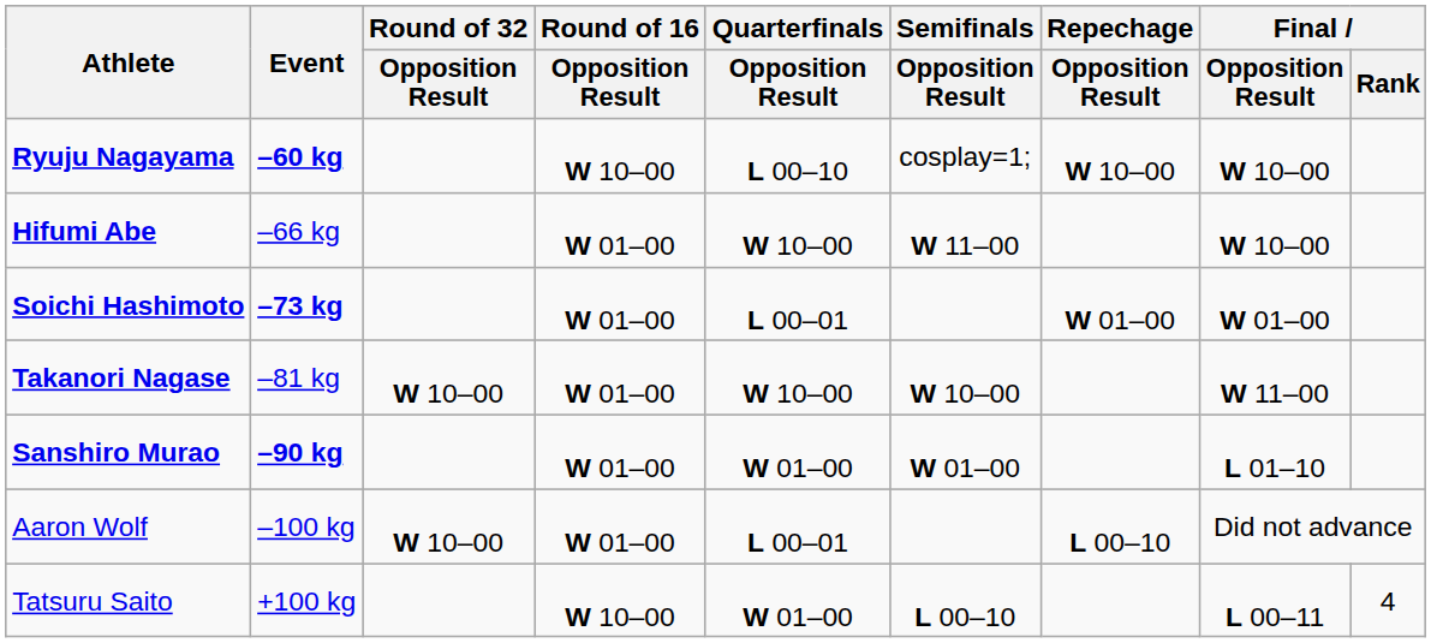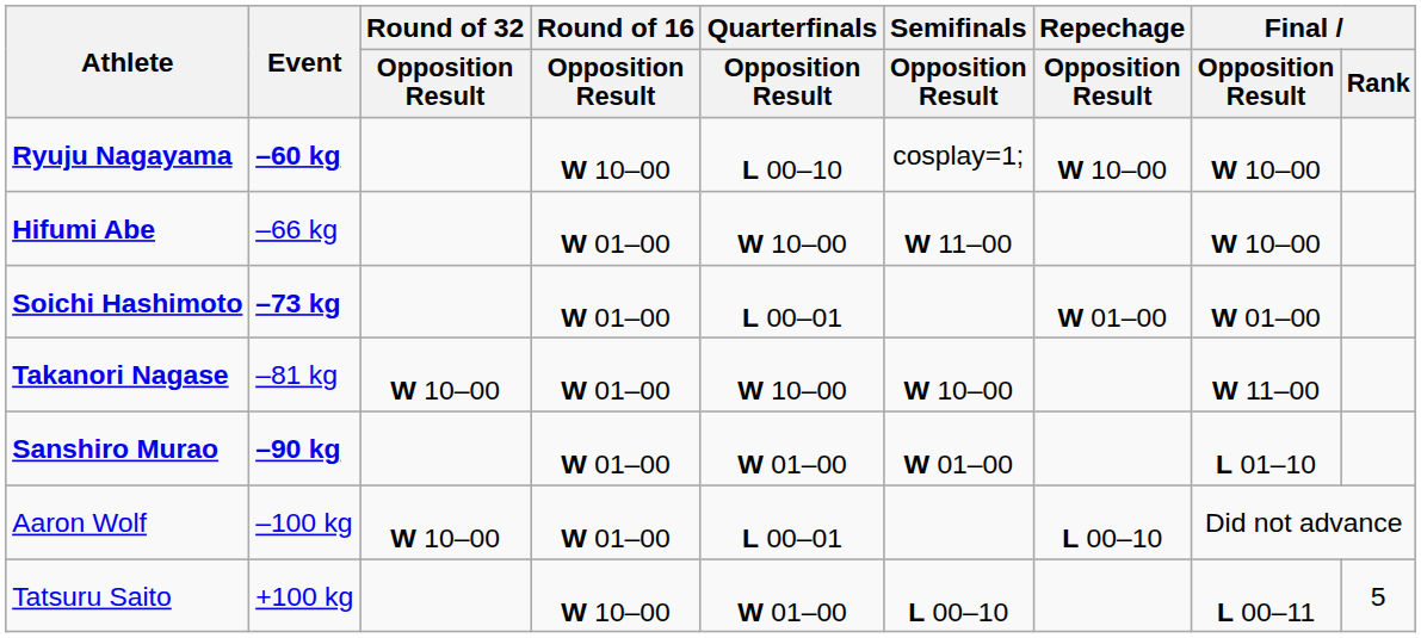Tatsuru Saito | Final / Rank: 4 -> 5
